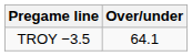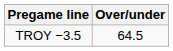TROY −3.5 | Over/under: 64.1 -> 64.5
